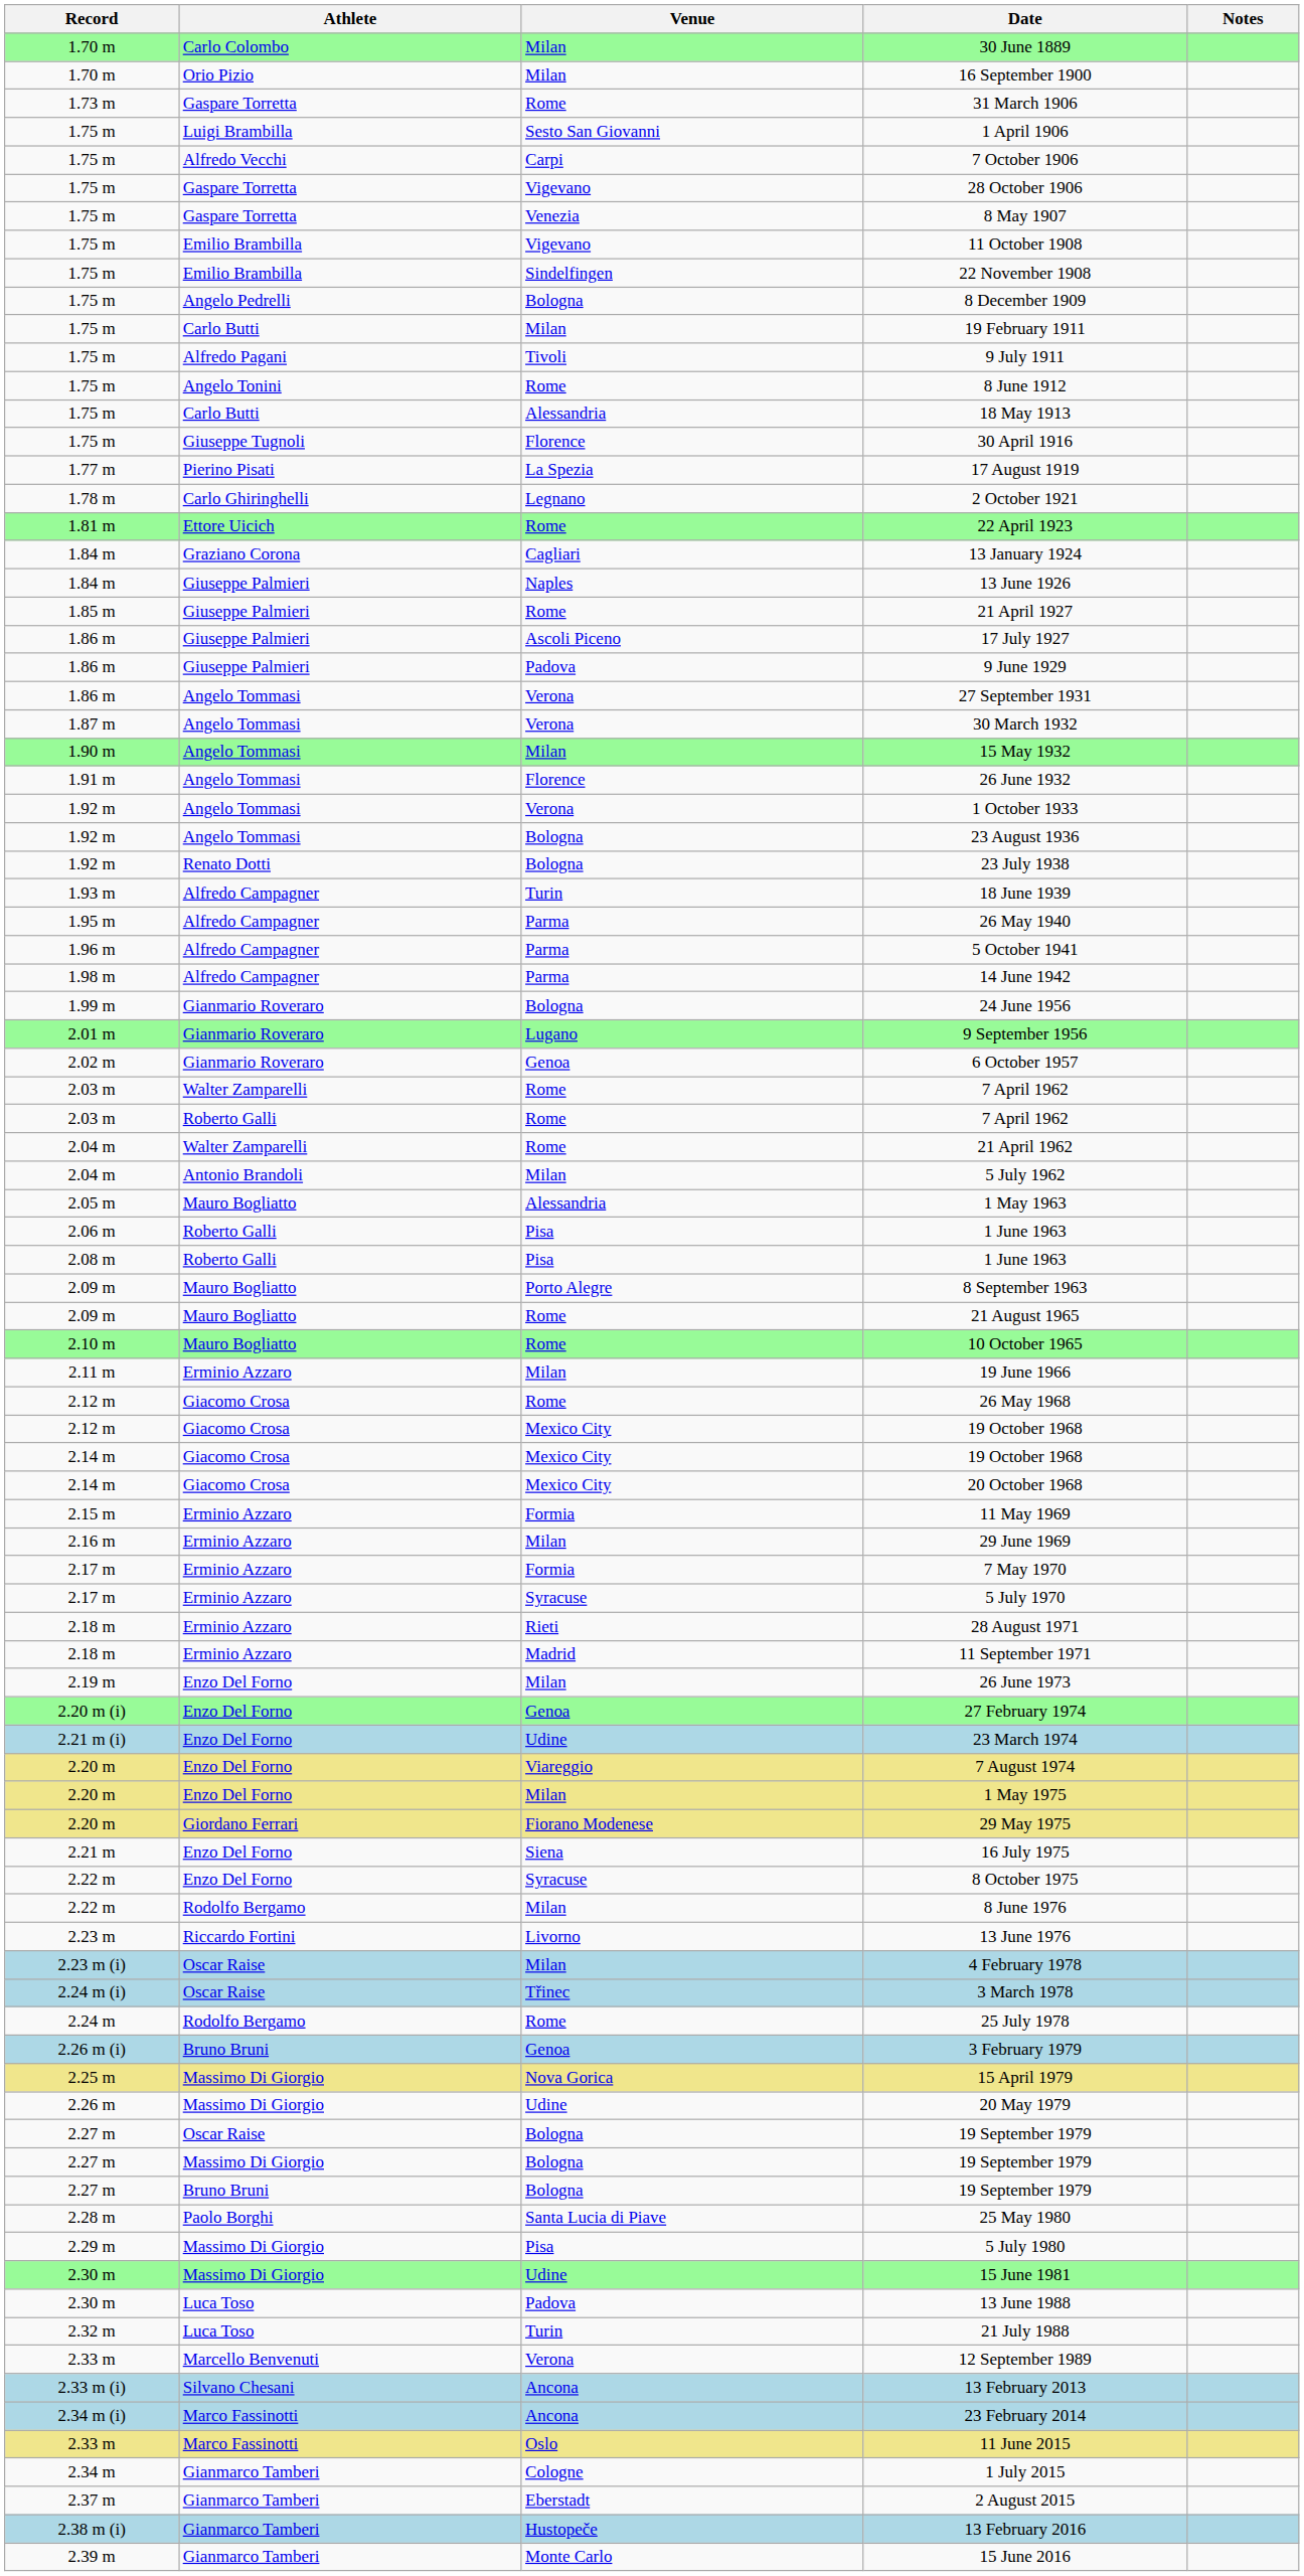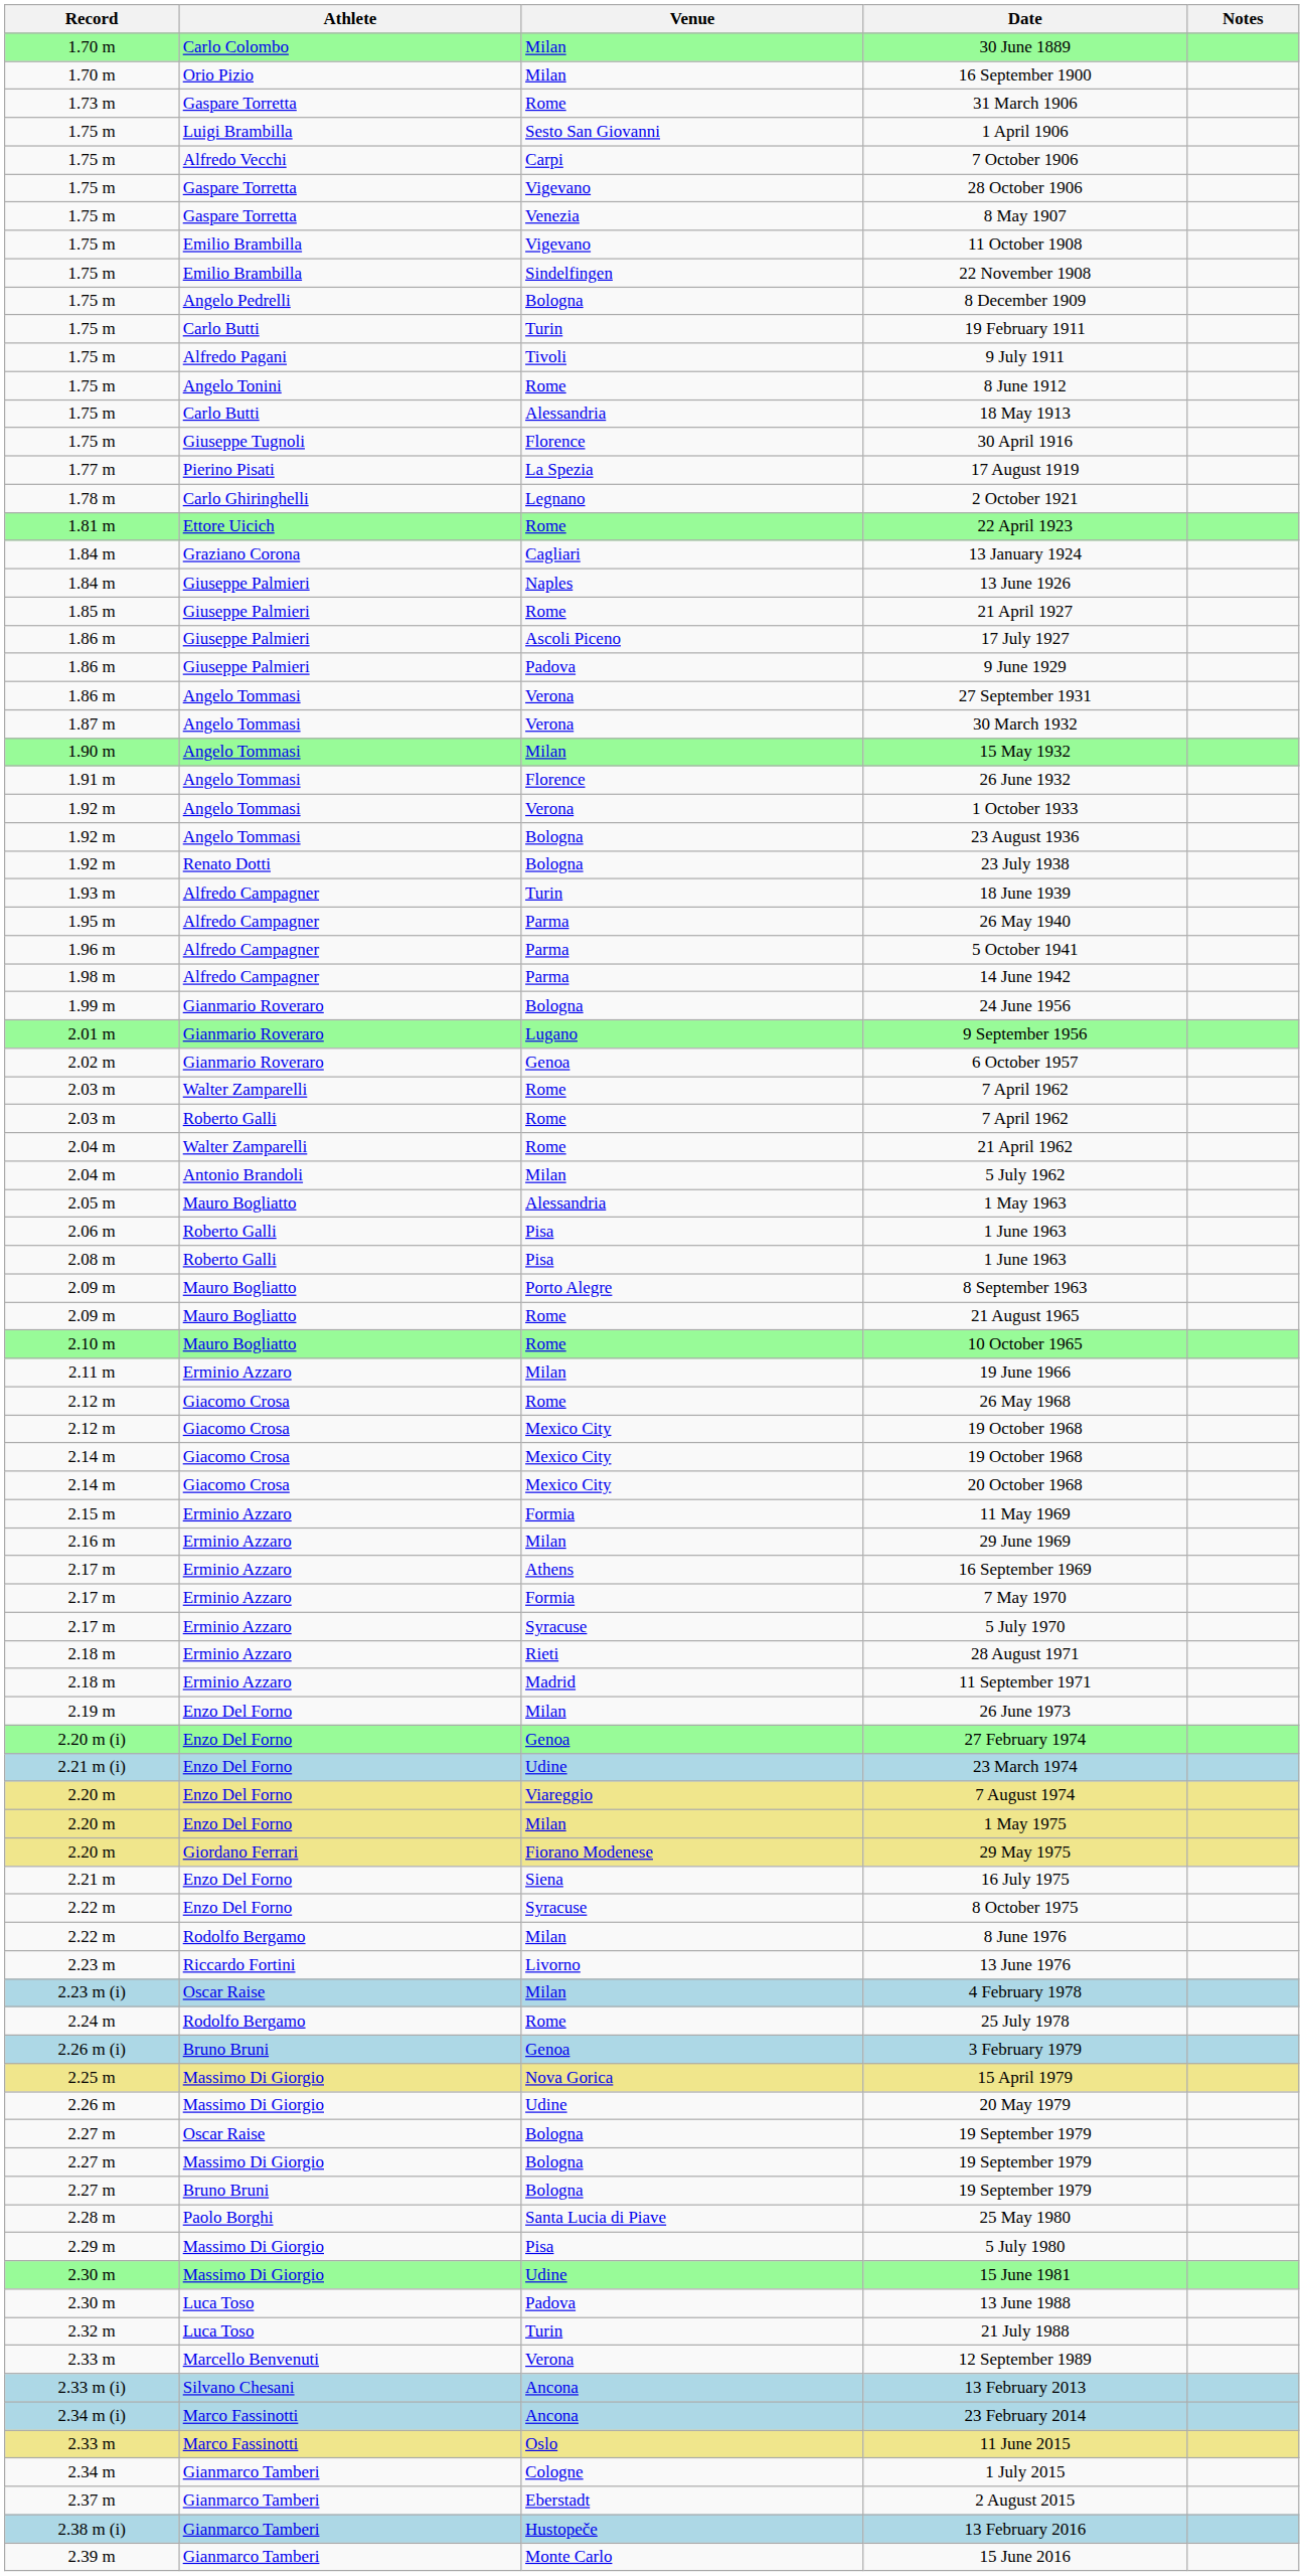19 February 1911 | Venue: Milan -> Turin
+ row: 2.17 m | Erminio Azzaro | Athens | 16 September 1969
- row: 2.24 m (i) | Oscar Raise | Třinec | 3 March 1978
